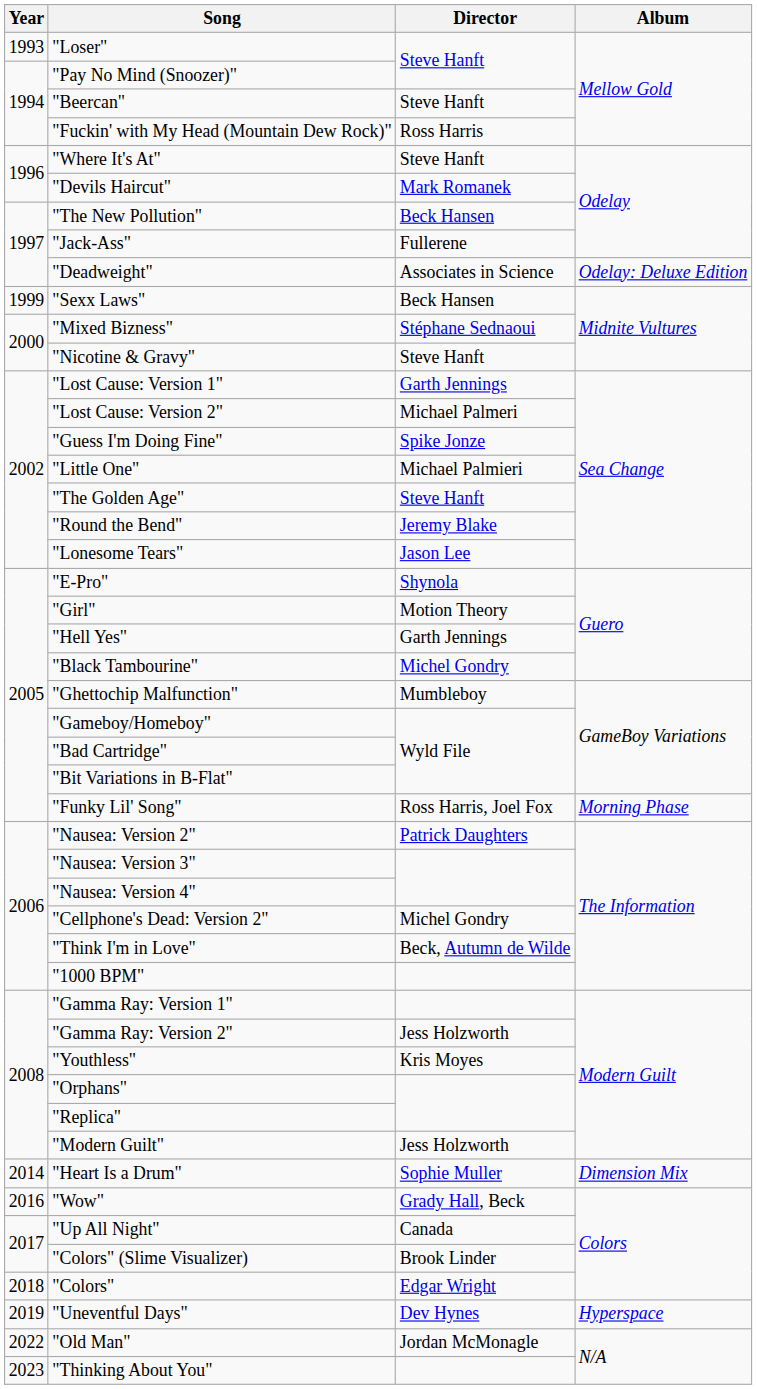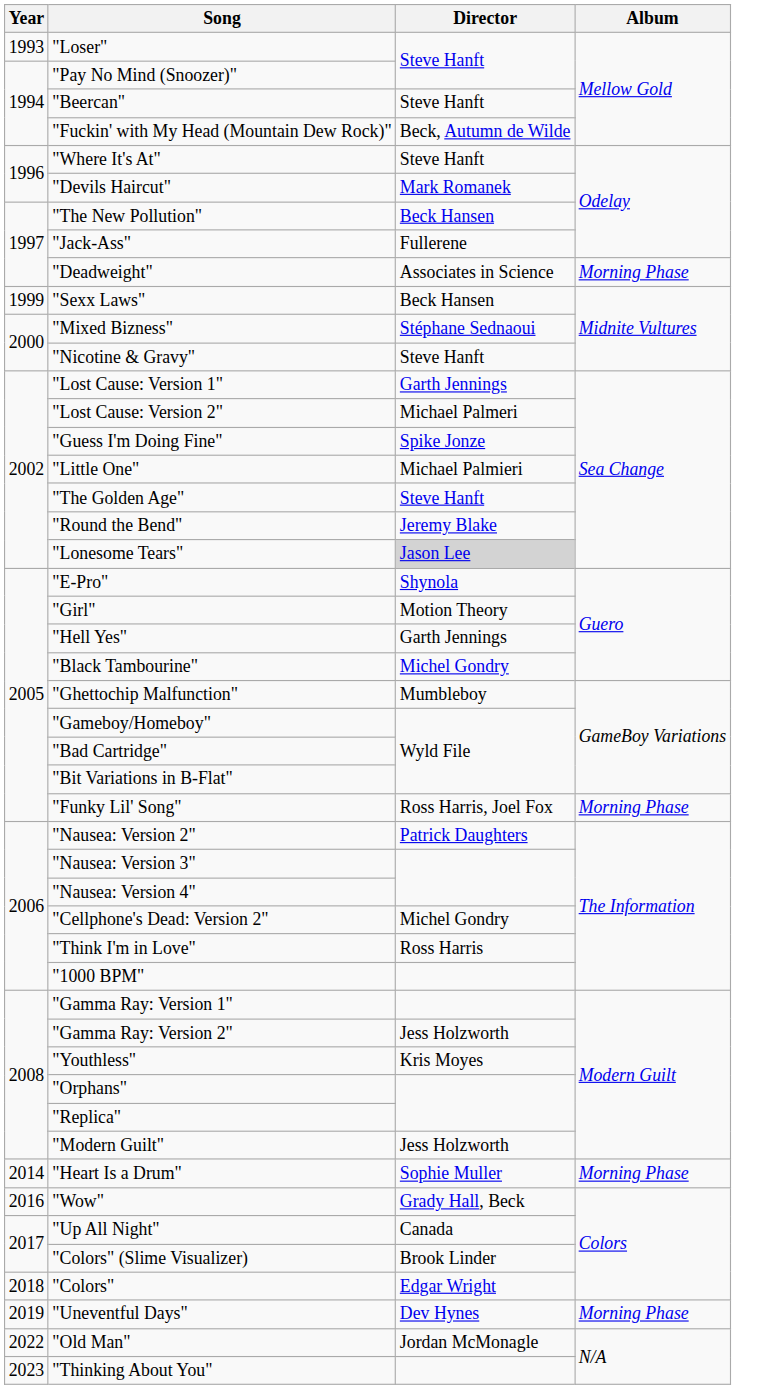"Fuckin' with My Head (Mountain Dew Rock)" | Director: Ross Harris -> Beck, Autumn de Wilde
"Deadweight" | Album: Odelay: Deluxe Edition -> Morning Phase
"Lonesome Tears" | Director: no background -> lightgrey background
"Think I'm in Love" | Director: Beck, Autumn de Wilde -> Ross Harris
"Heart Is a Drum" | Album: Dimension Mix -> Morning Phase
"Uneventful Days" | Album: Hyperspace -> Morning Phase
